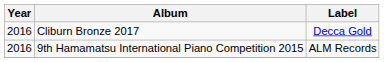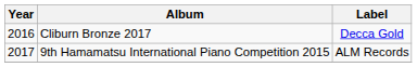9th Hamamatsu International Piano Competition 2015 | Year: 2016 -> 2017
